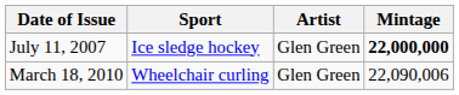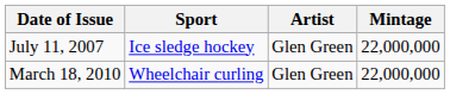July 11, 2007 | Mintage: bold -> normal
March 18, 2010 | Mintage: 22,090,006 -> 22,000,000
